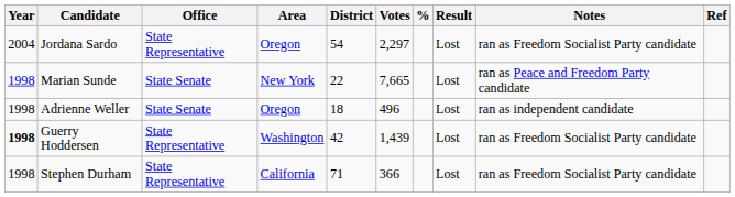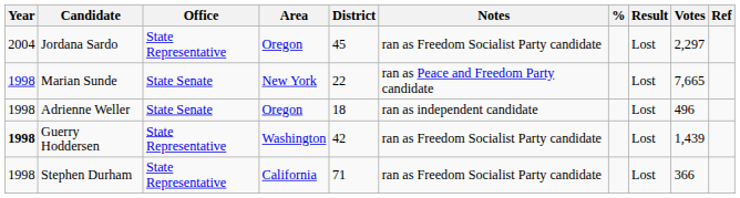columns swapped: Votes <-> Notes
Jordana Sardo | District: 54 -> 45
